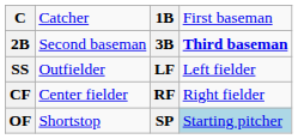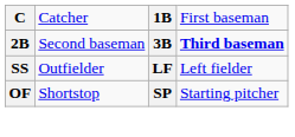- row: CF | Center fielder | RF | Right fielder
OF | column 4: lightblue background -> no background
